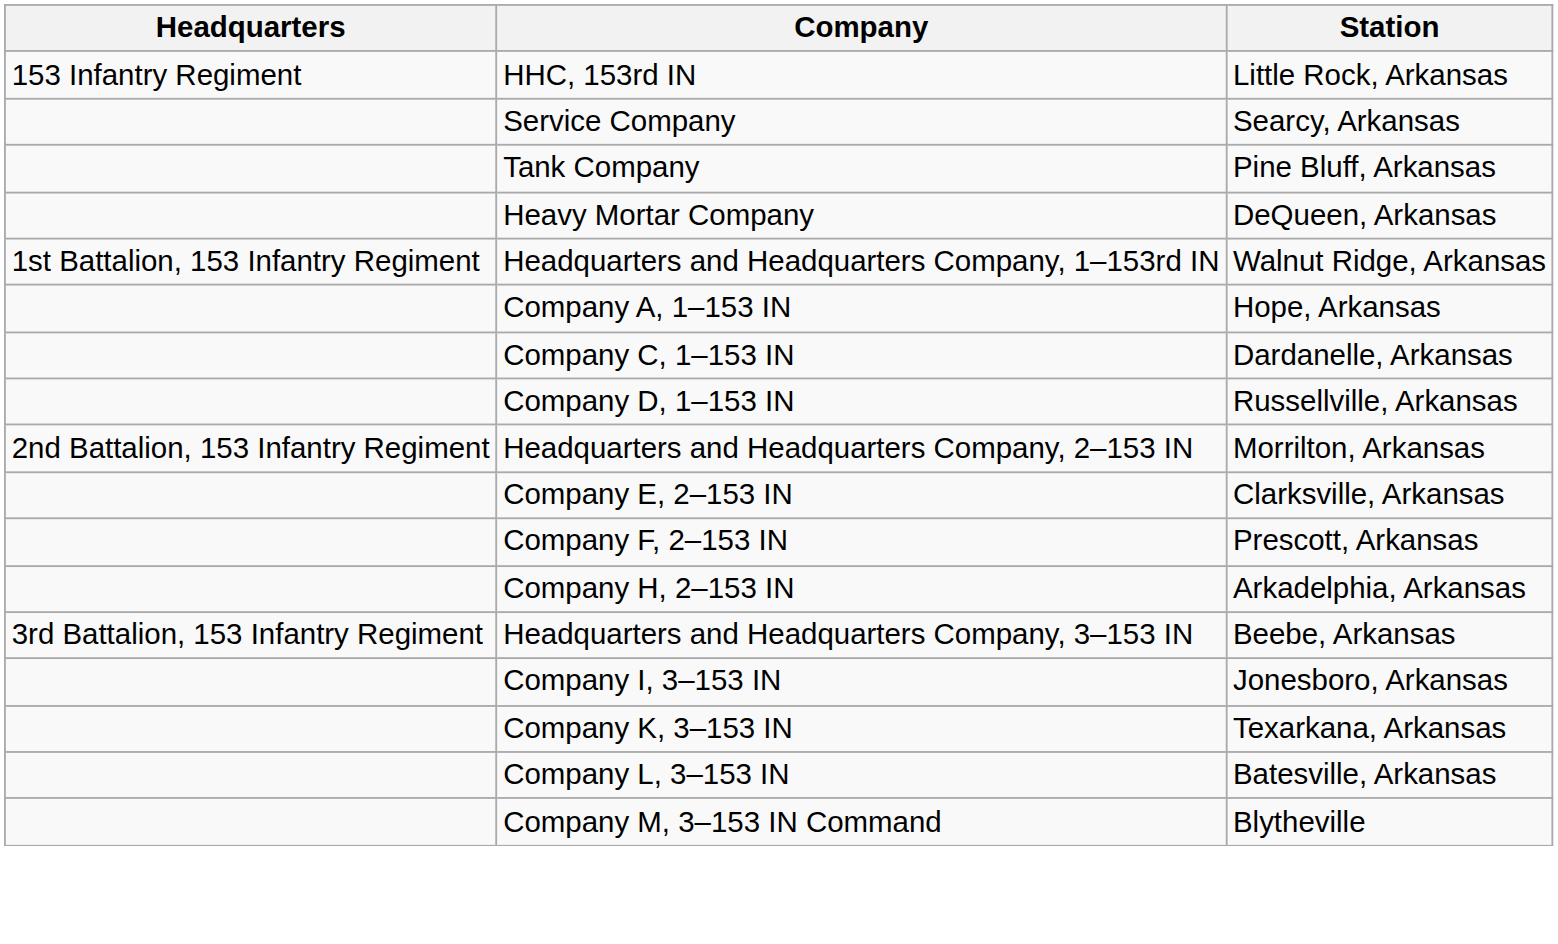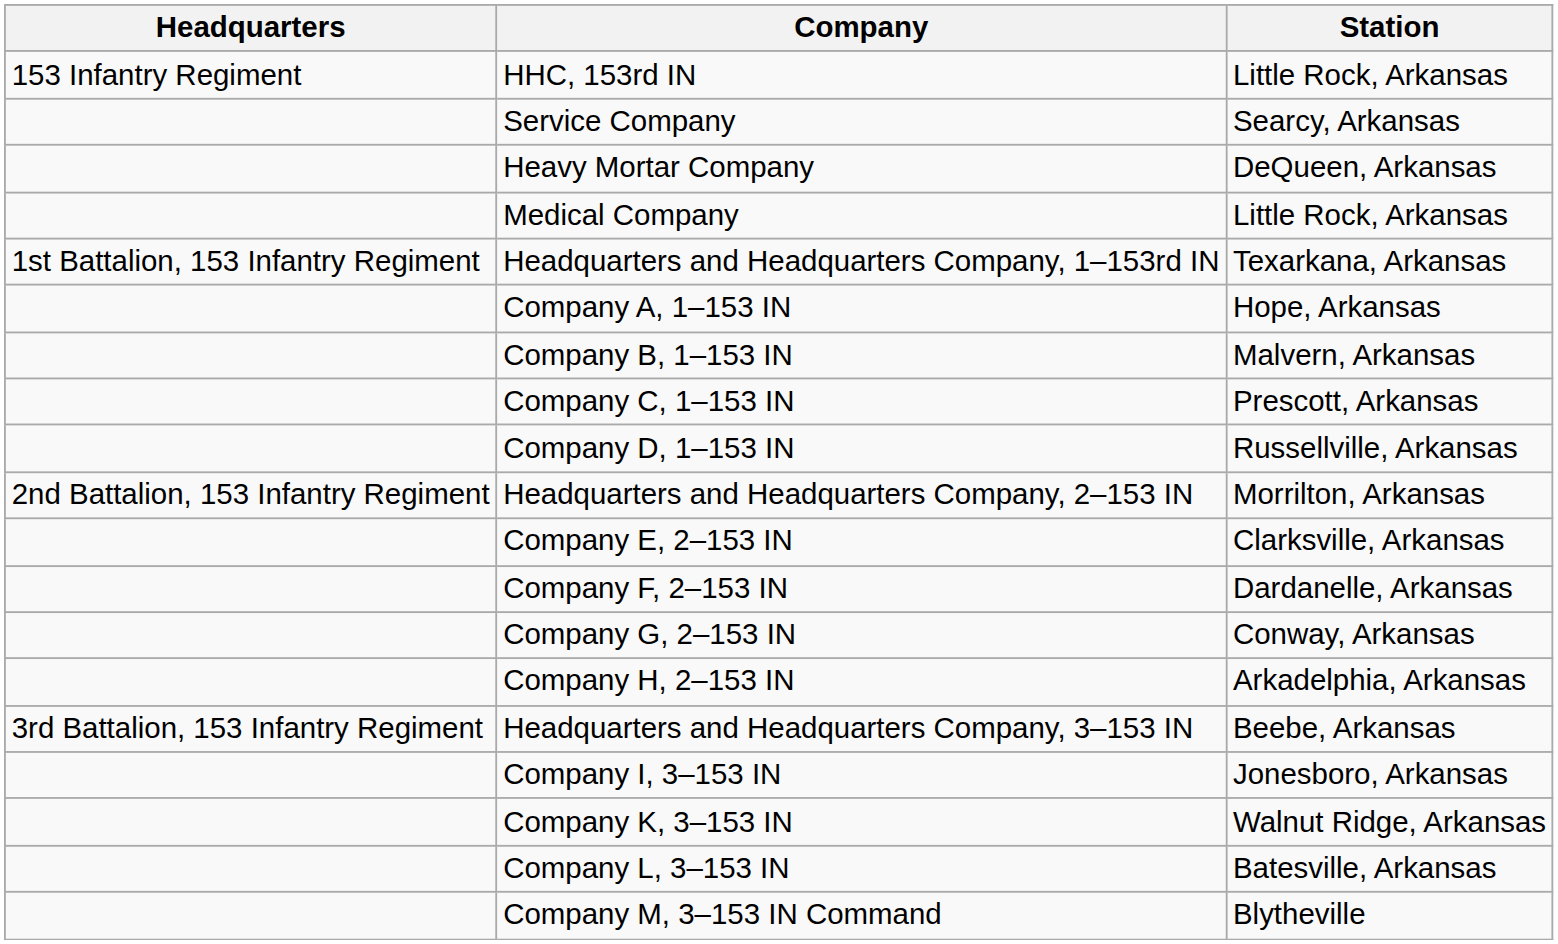- row: Tank Company | Pine Bluff, Arkansas
+ row: Medical Company | Little Rock, Arkansas
Headquarters and Headquarters Company, 1–153rd IN | Station: Walnut Ridge, Arkansas -> Texarkana, Arkansas
+ row: Company B, 1–153 IN | Malvern, Arkansas
Company C, 1–153 IN | Station: Dardanelle, Arkansas -> Prescott, Arkansas
Company F, 2–153 IN | Station: Prescott, Arkansas -> Dardanelle, Arkansas
+ row: Company G, 2–153 IN | Conway, Arkansas
Company K, 3–153 IN | Station: Texarkana, Arkansas -> Walnut Ridge, Arkansas
